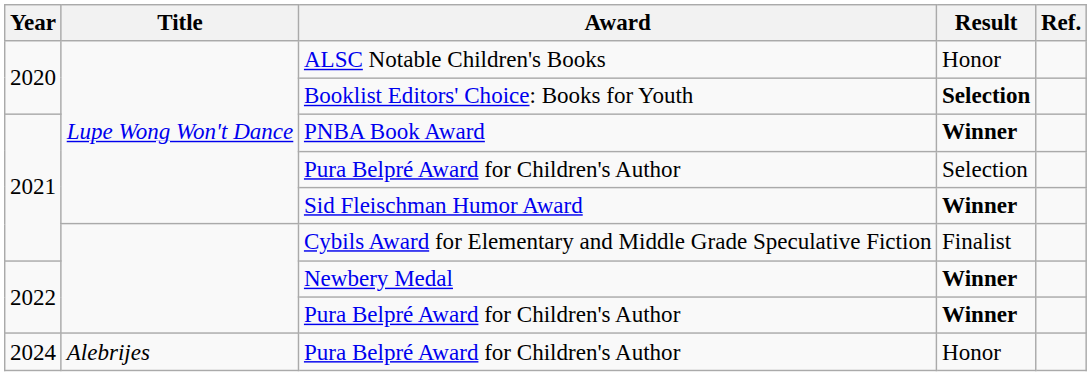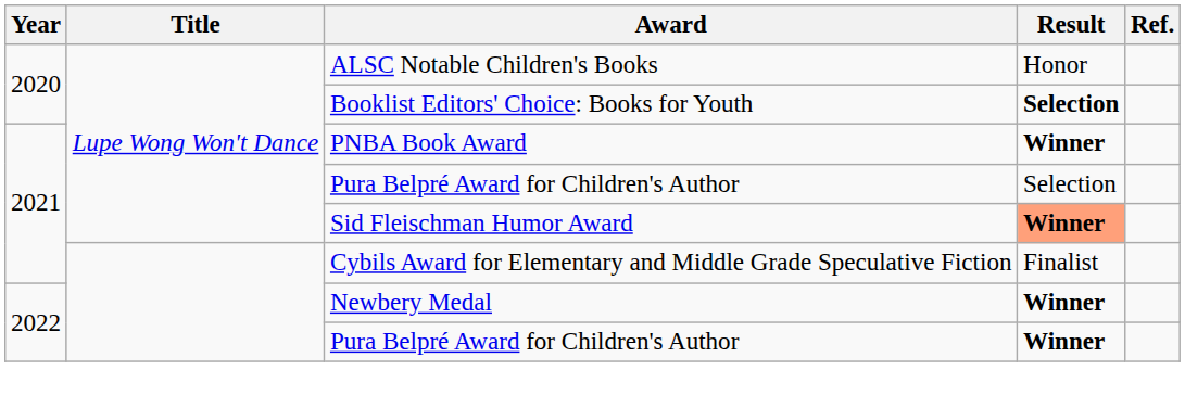Sid Fleischman Humor Award | Result: no background -> lightsalmon background
- row: 2024 | Alebrijes | Pura Belpré Award for Children's Author | Honor
